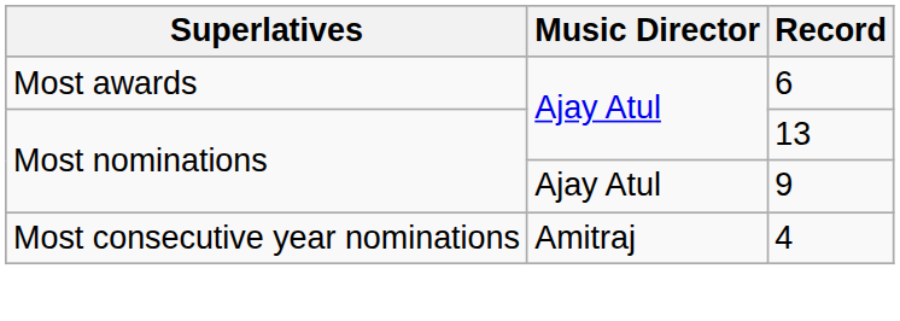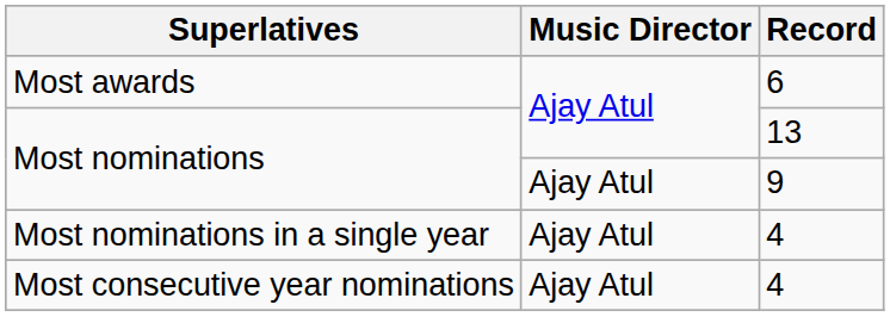+ row: Most nominations in a single year | Ajay Atul | 4
Most consecutive year nominations | Music Director: Amitraj -> Ajay Atul
